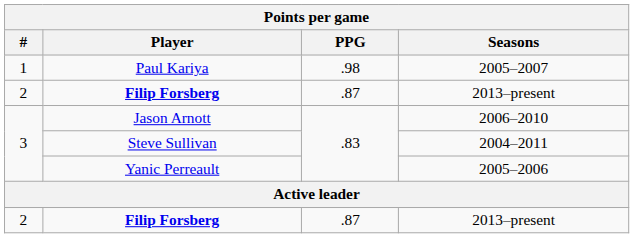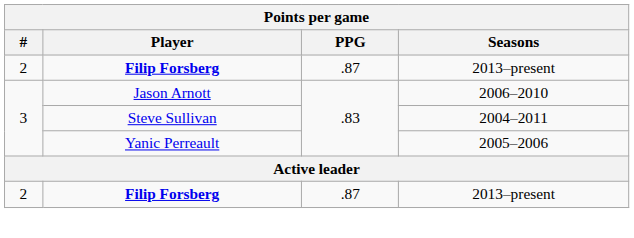- row: 1 | Paul Kariya | .98 | 2005–2007
